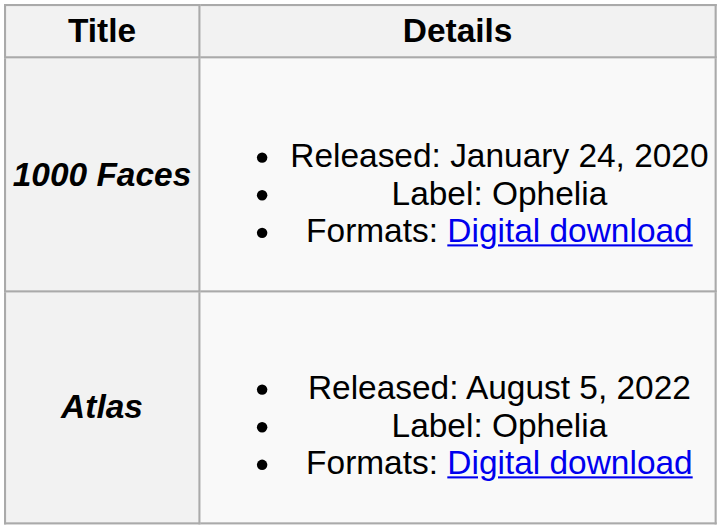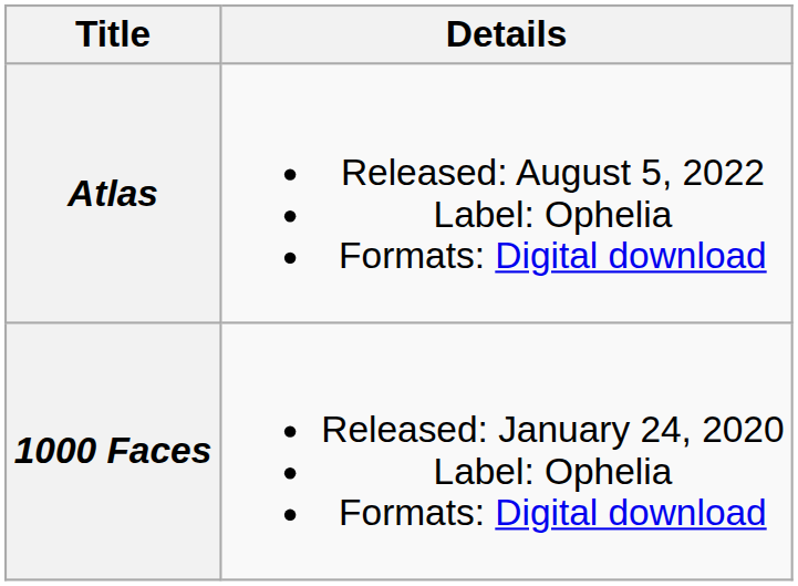rows swapped: 1000 Faces <-> Atlas
